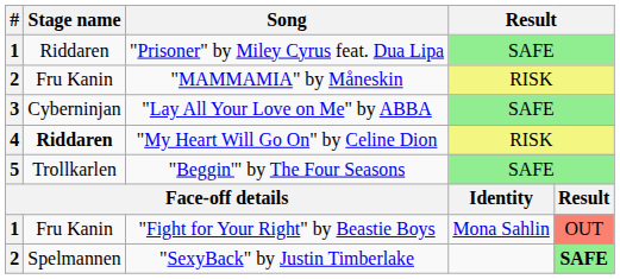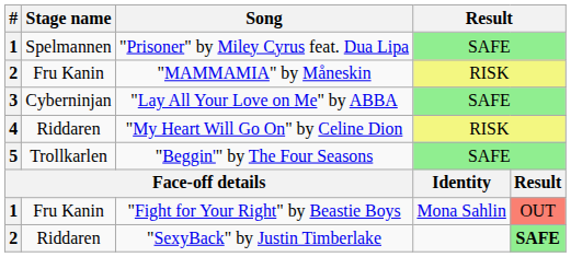"Prisoner" by Miley Cyrus feat. Dua Lipa | Stage name: Riddaren -> Spelmannen
"My Heart Will Go On" by Celine Dion | Stage name: bold -> normal
"SexyBack" by Justin Timberlake | Stage name: Spelmannen -> Riddaren
